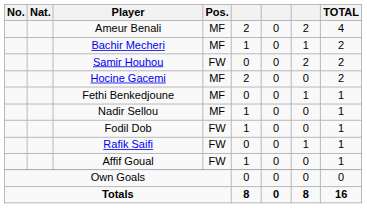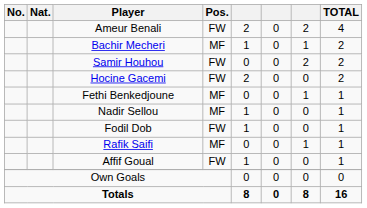Ameur Benali | Pos.: MF -> FW
Hocine Gacemi | Pos.: MF -> FW
Rafik Saifi | Pos.: FW -> MF
